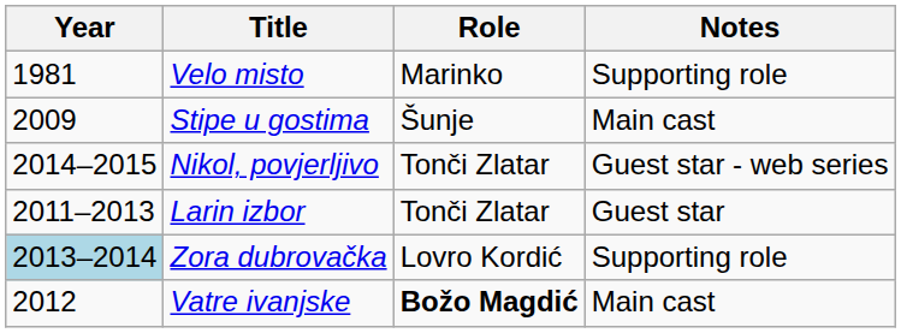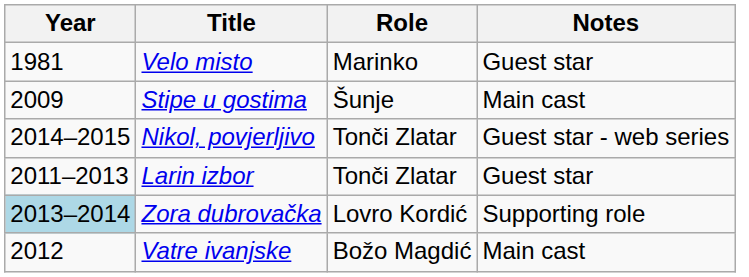Velo misto | Notes: Supporting role -> Guest star
Vatre ivanjske | Role: bold -> normal
